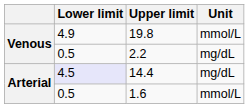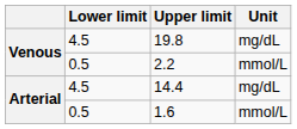19.8 | Lower limit: 4.9 -> 4.5
19.8 | Unit: mmol/L -> mg/dL
2.2 | Unit: mg/dL -> mmol/L
14.4 | Lower limit: lavender background -> no background
